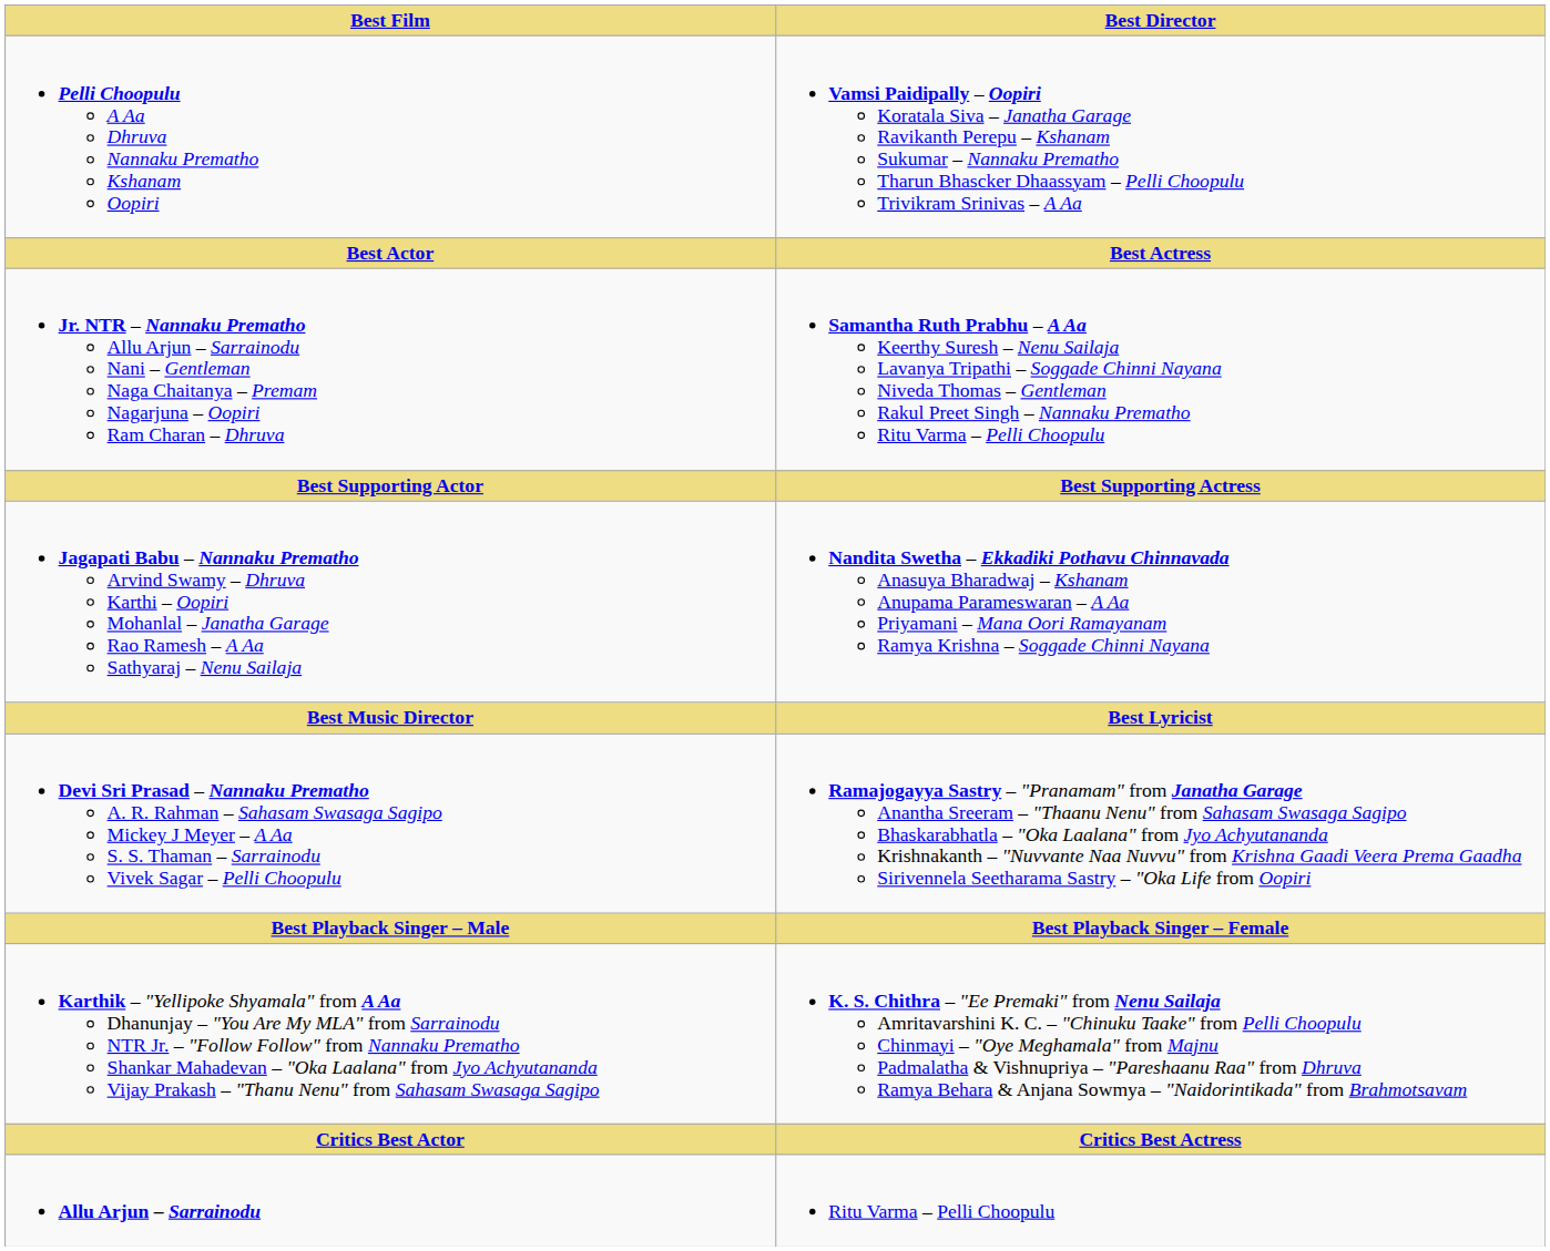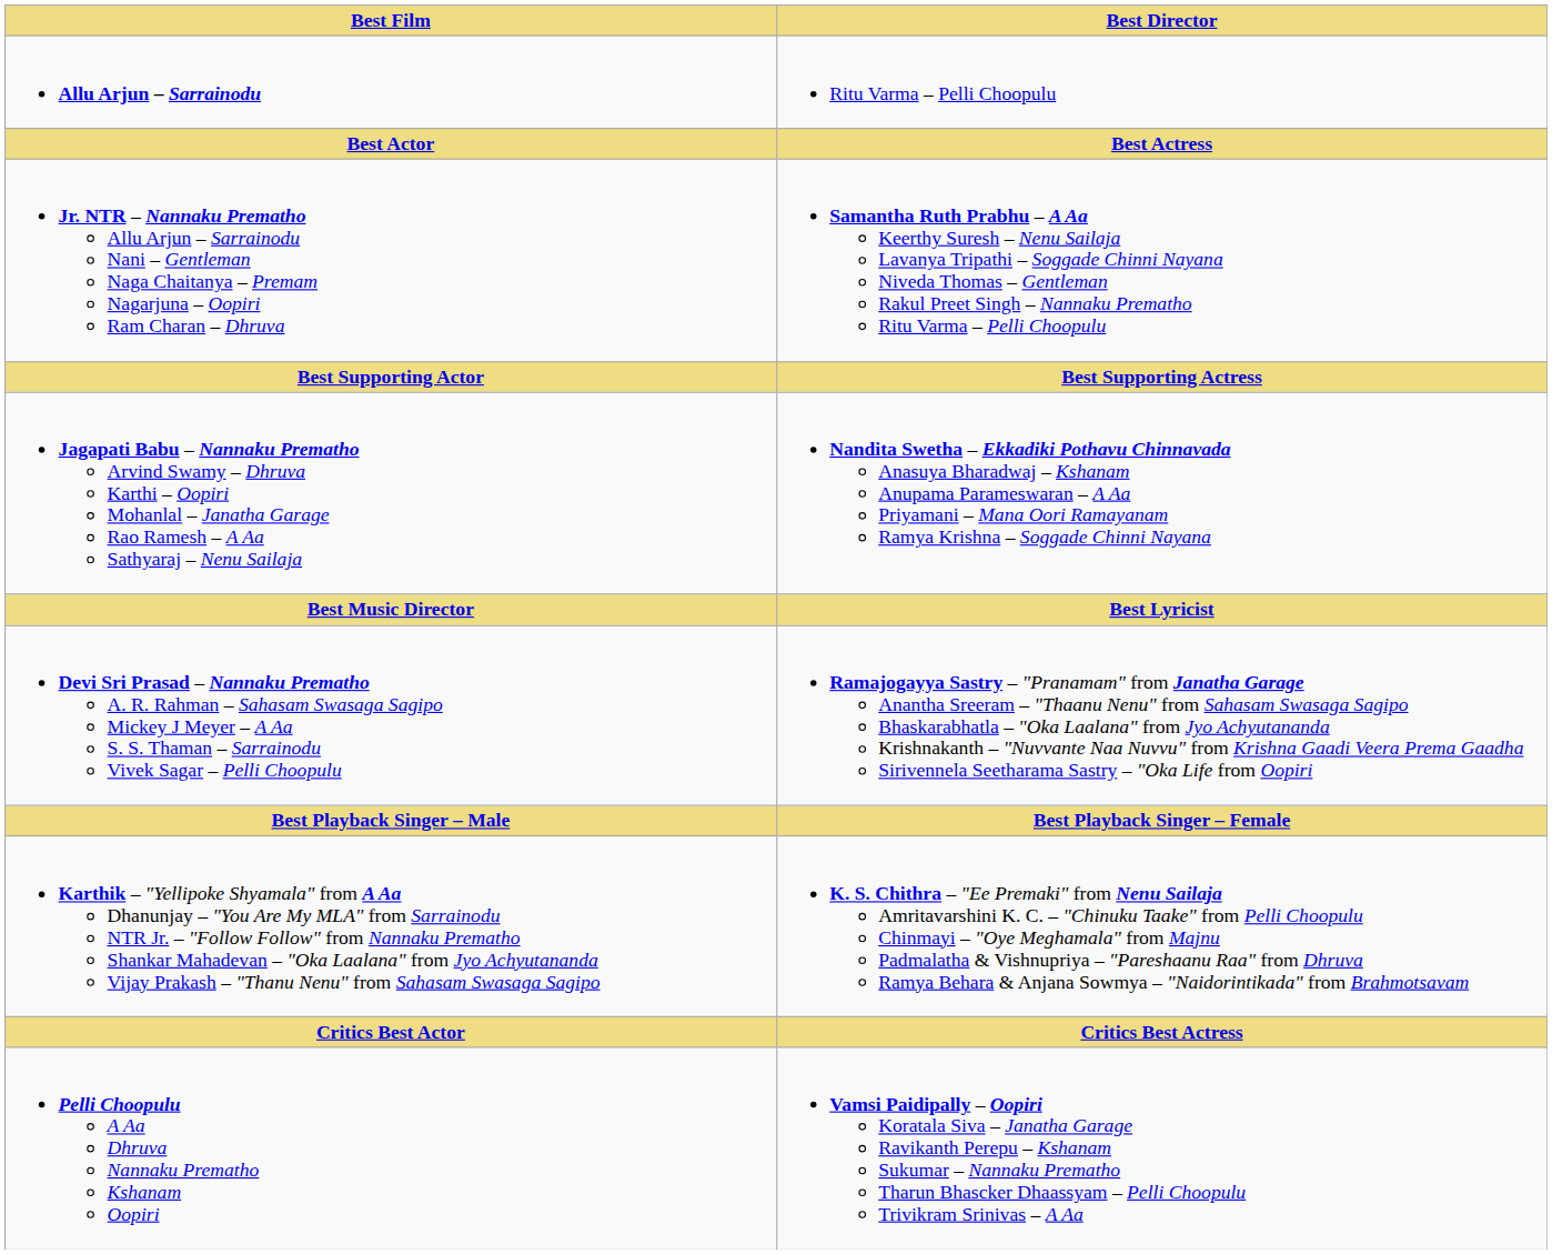rows swapped: Pelli Choopulu A Aa Dhruva Nannaku Prematho Kshanam Oopiri <-> Allu Arjun – Sarrainodu
